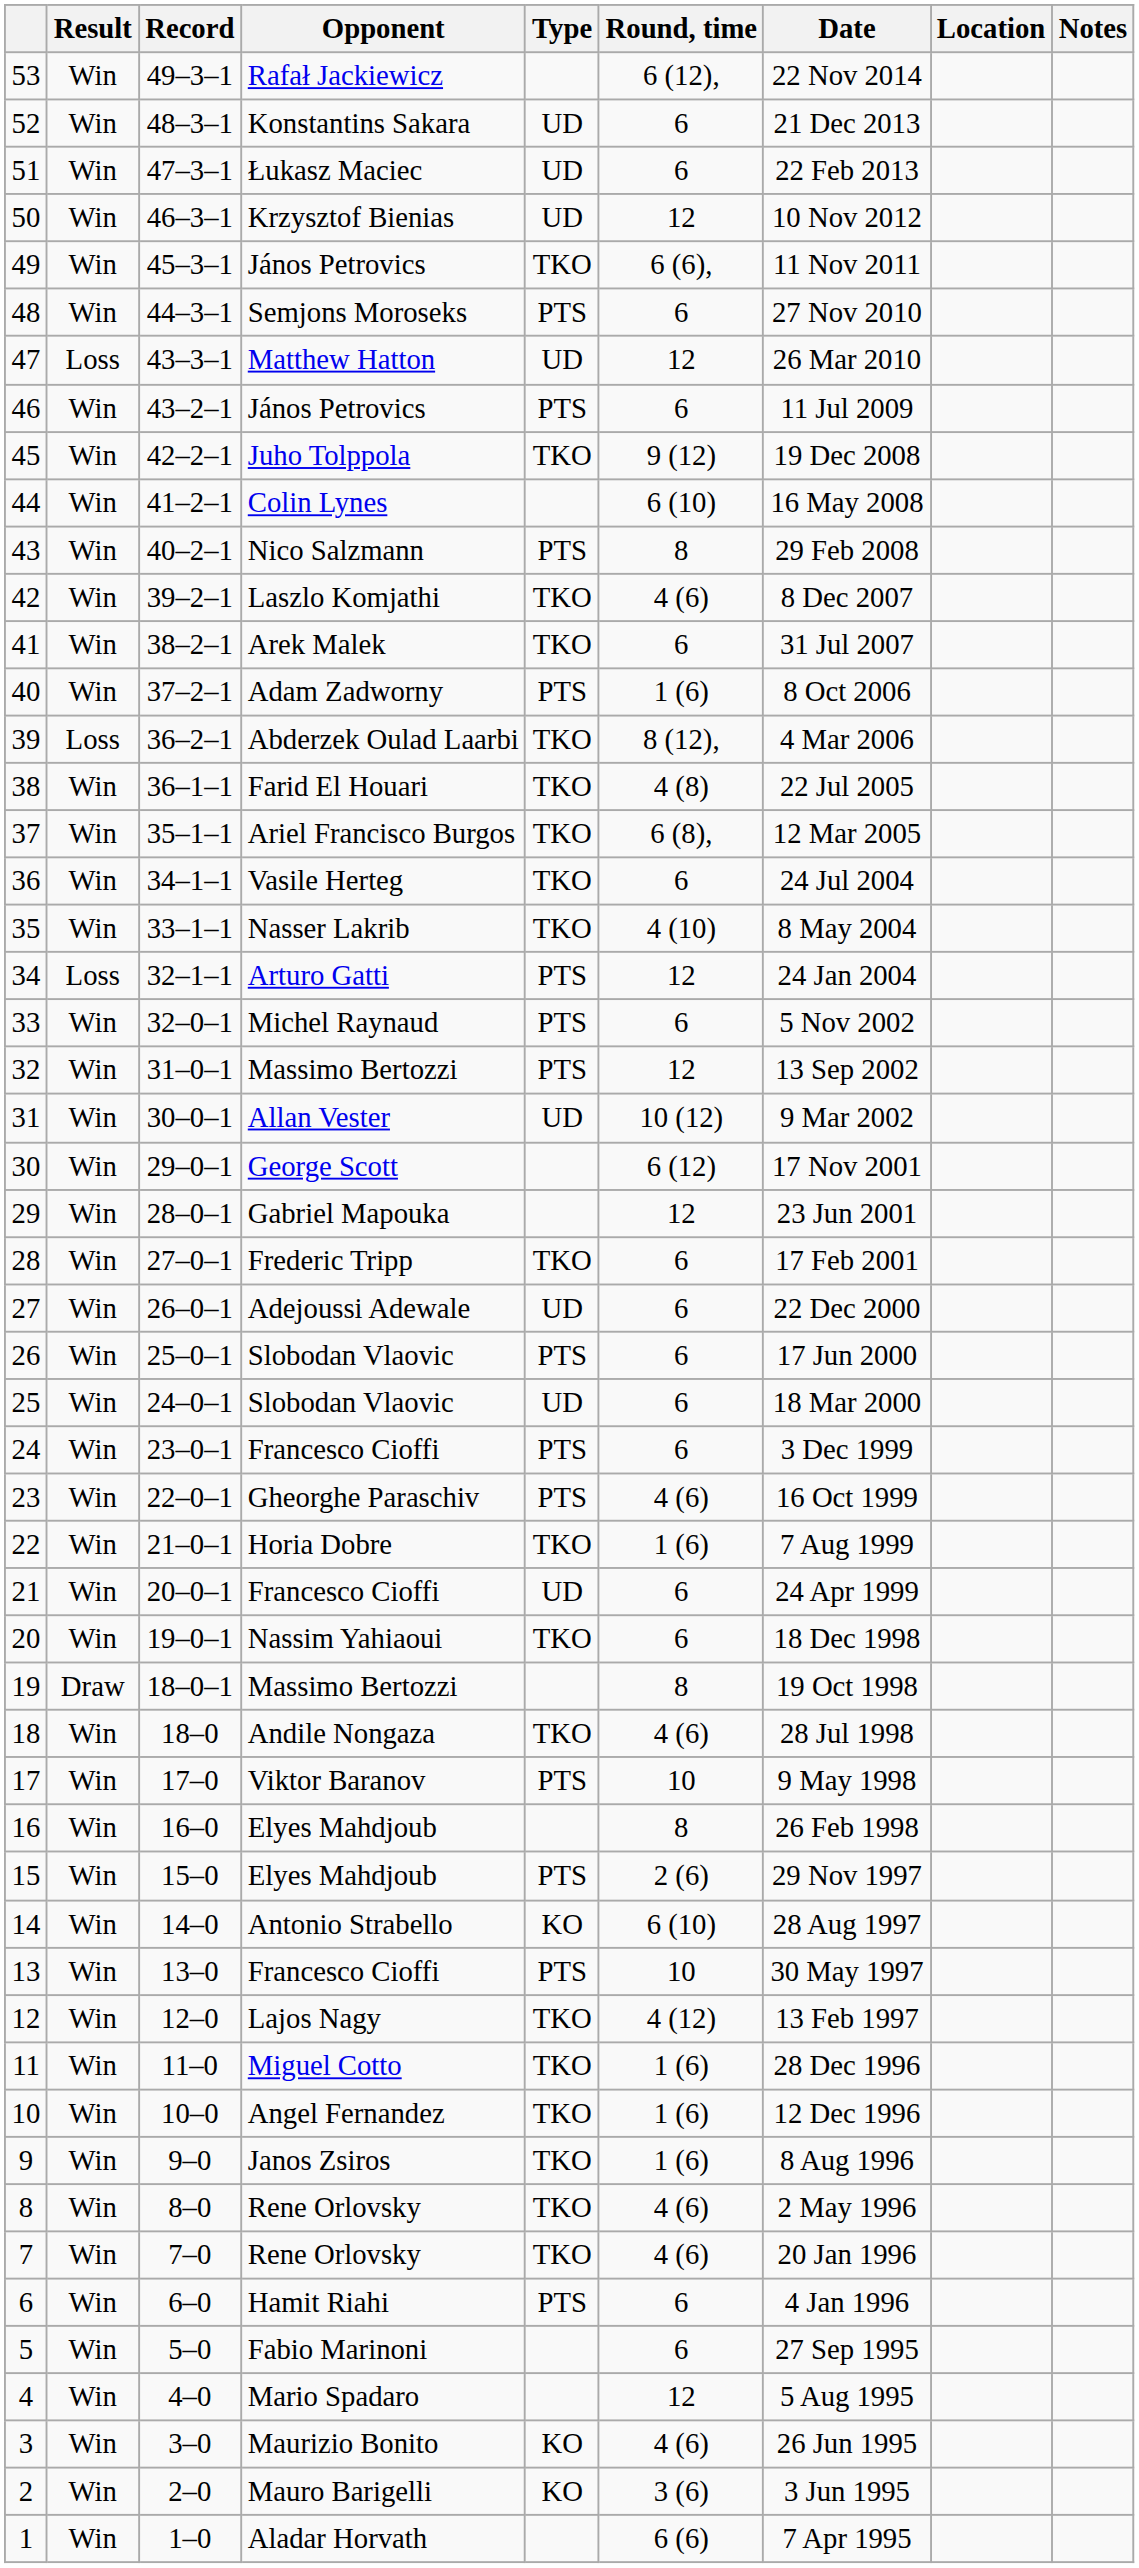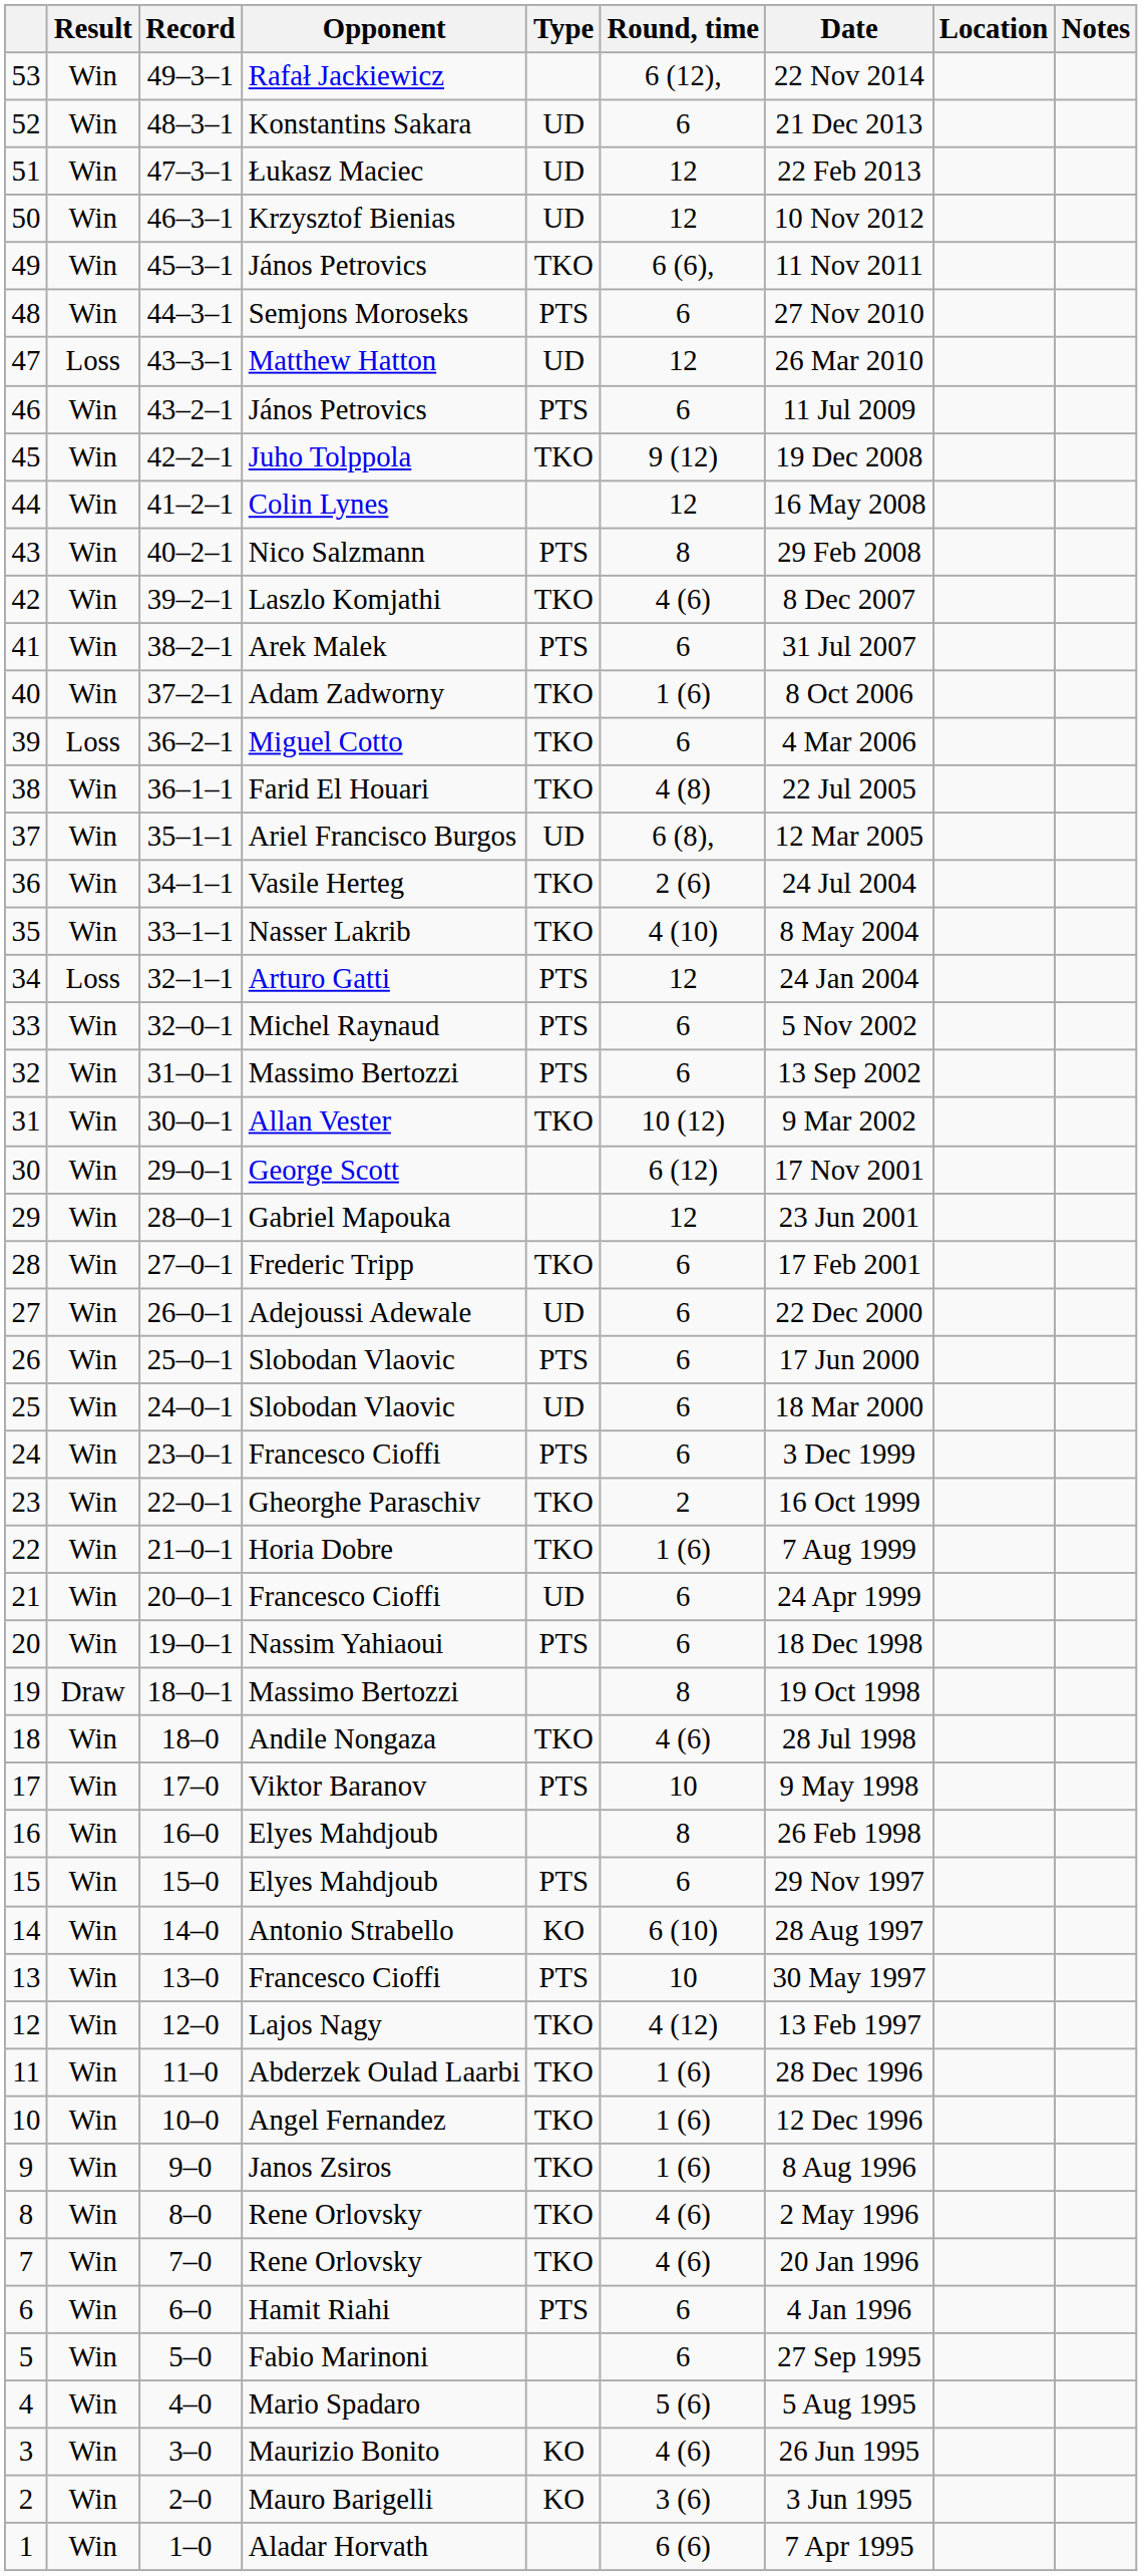51 | Round, time: 6 -> 12
44 | Round, time: 6 (10) -> 12
41 | Type: TKO -> PTS
40 | Type: PTS -> TKO
39 | Opponent: Abderzek Oulad Laarbi -> Miguel Cotto
39 | Round, time: 8 (12), -> 6
37 | Type: TKO -> UD
36 | Round, time: 6 -> 2 (6)
32 | Round, time: 12 -> 6
31 | Type: UD -> TKO
23 | Type: PTS -> TKO
23 | Round, time: 4 (6) -> 2
20 | Type: TKO -> PTS
15 | Round, time: 2 (6) -> 6
11 | Opponent: Miguel Cotto -> Abderzek Oulad Laarbi
4 | Round, time: 12 -> 5 (6)
